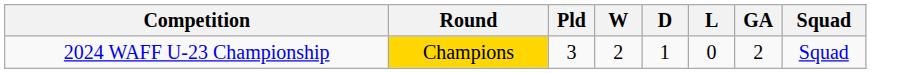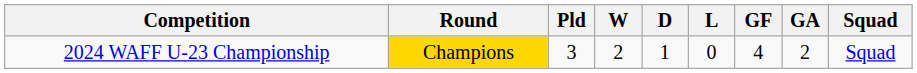+ column: GF | 4
